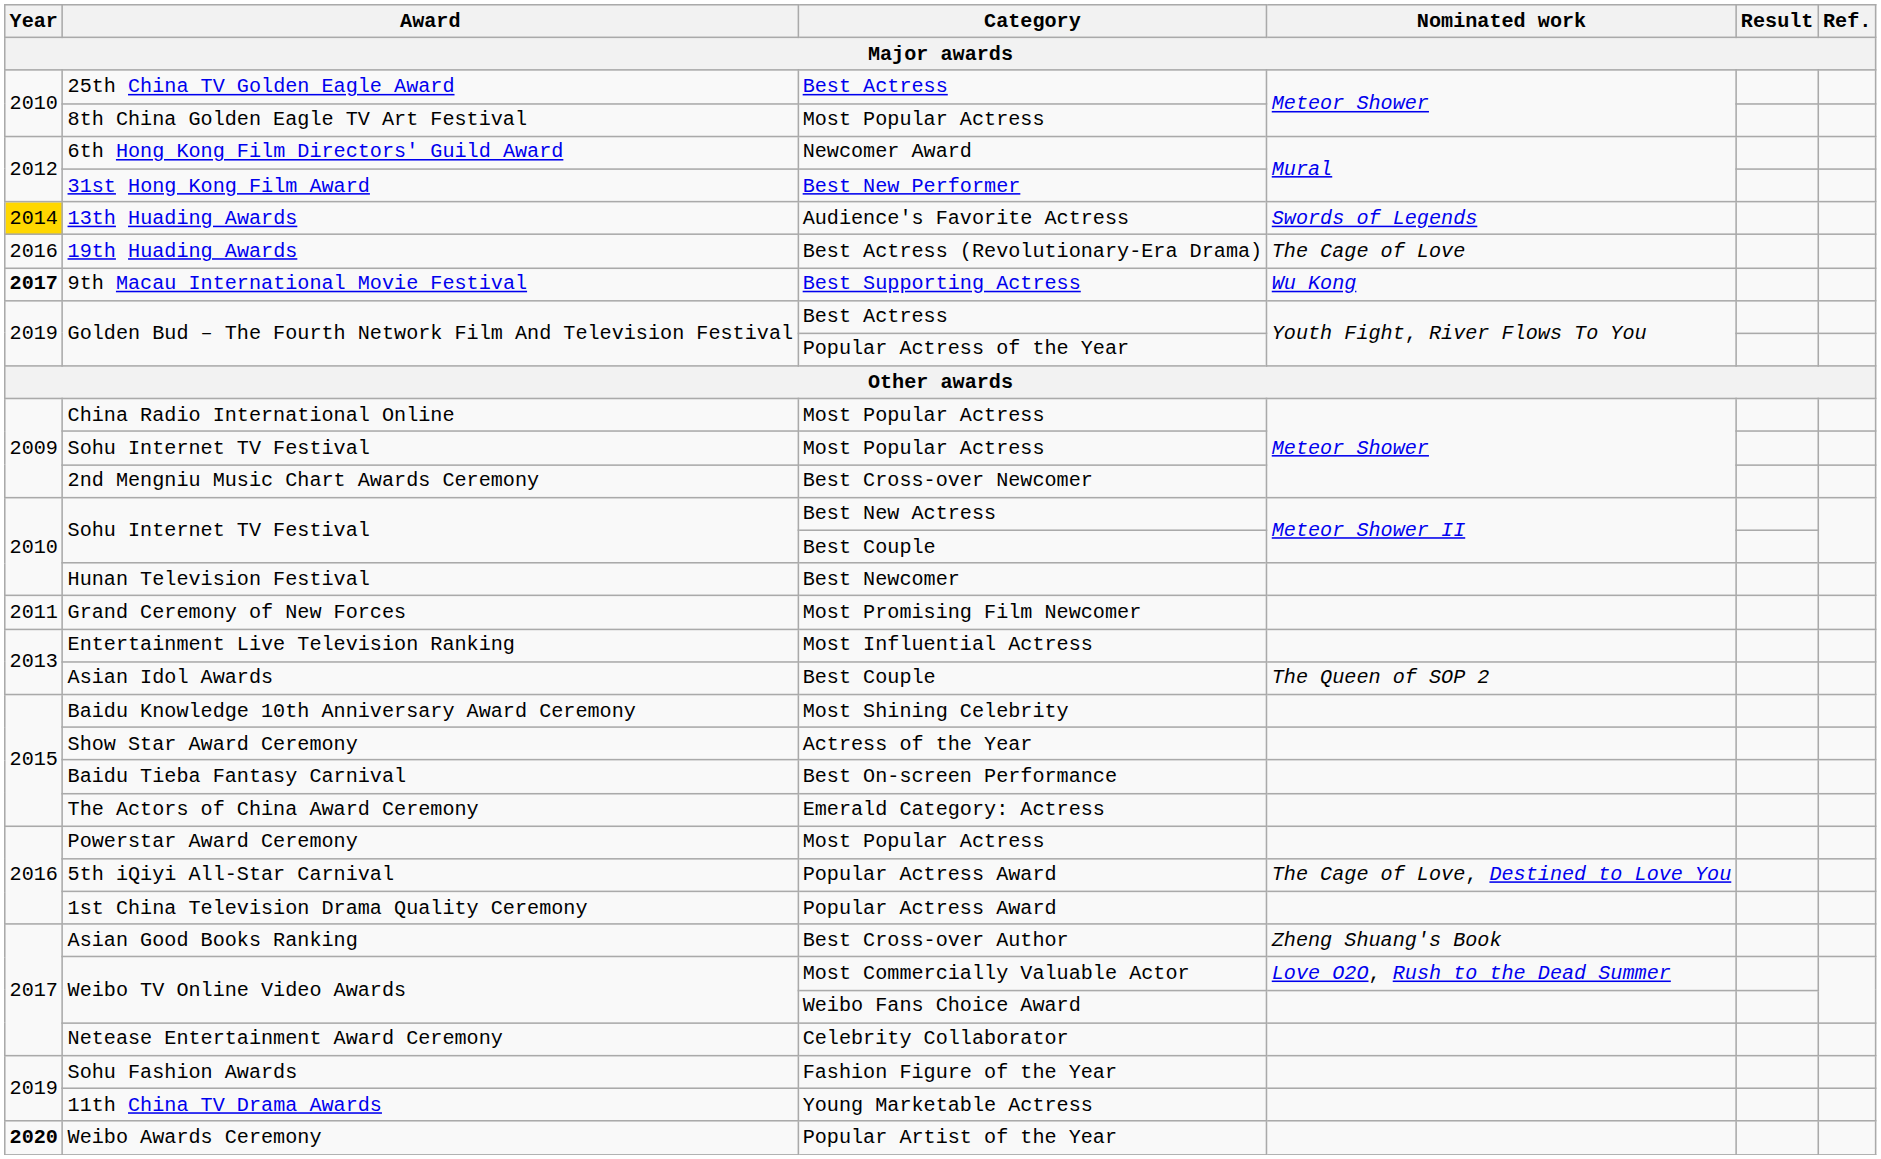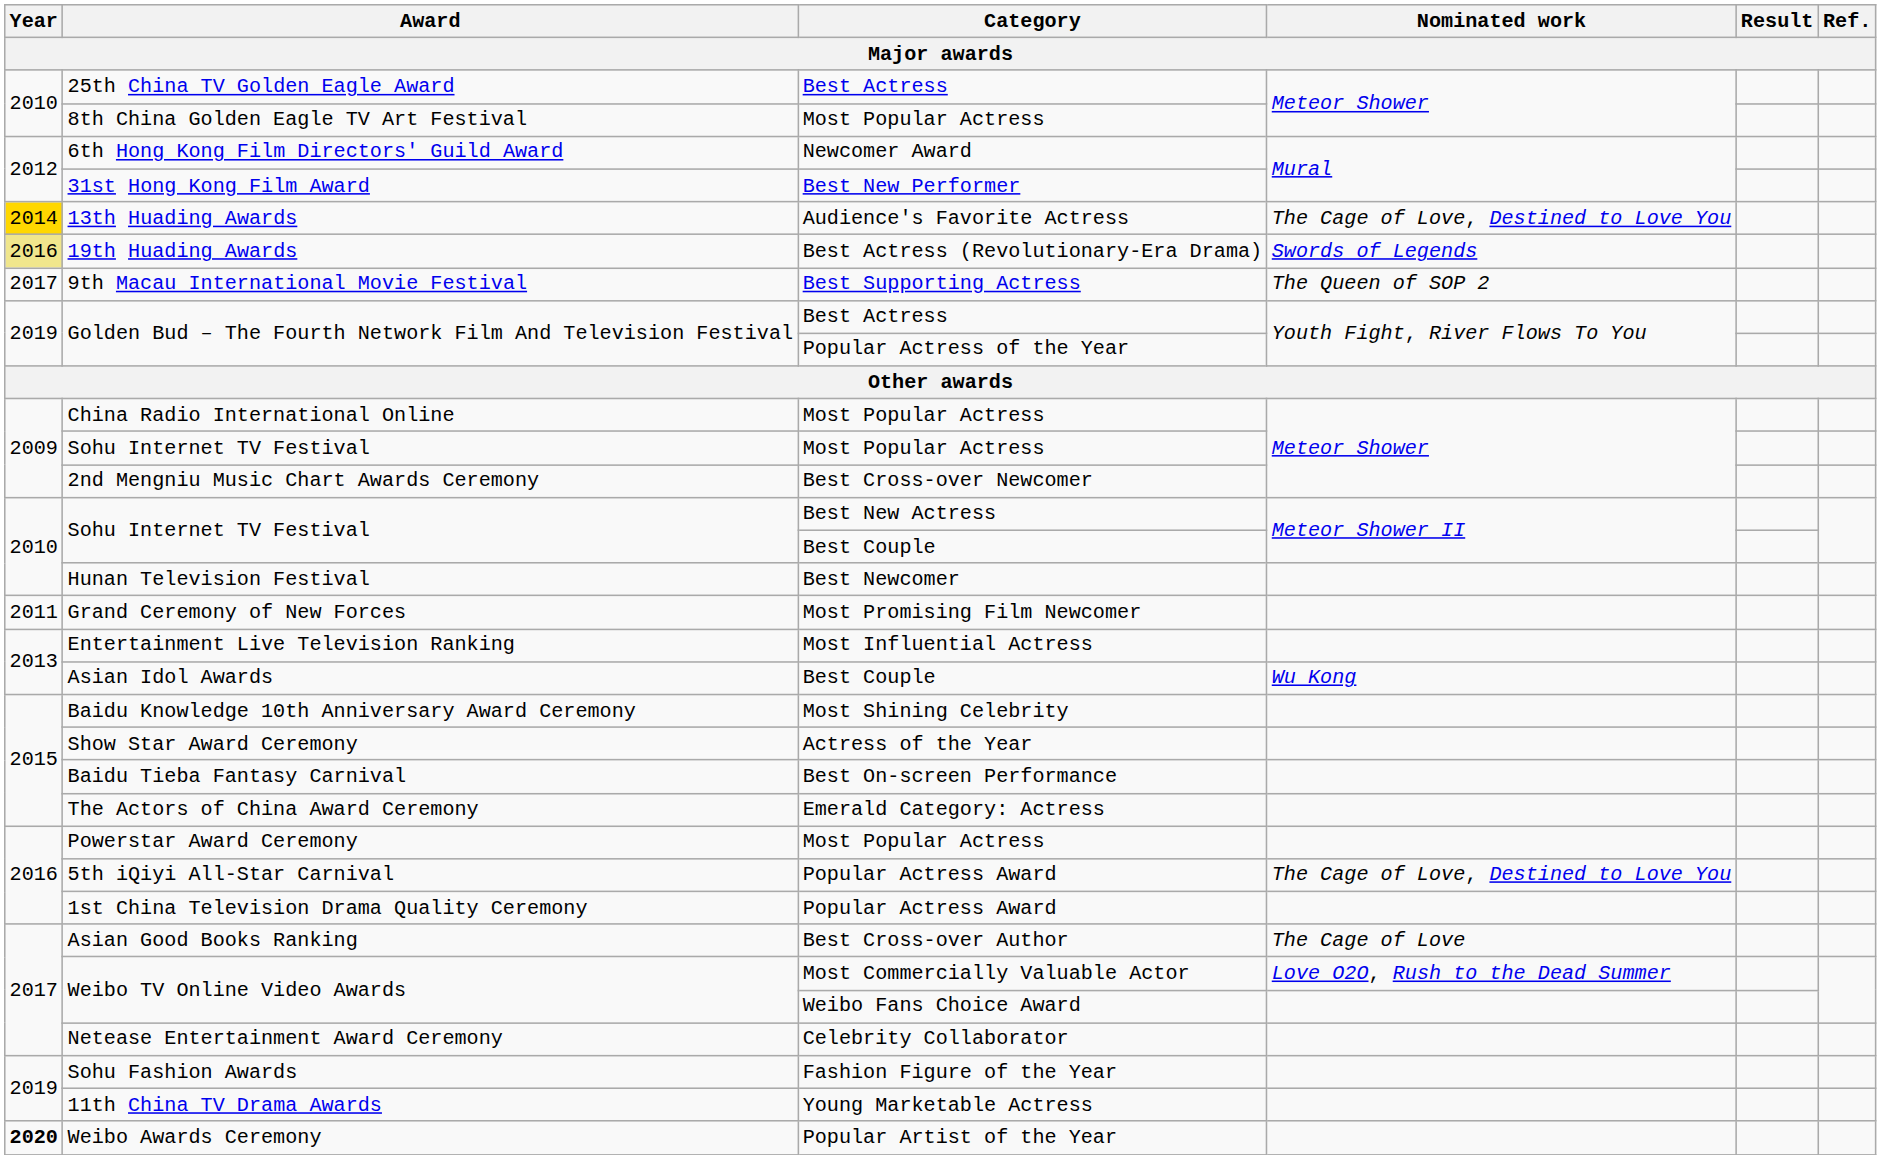13th Huading Awards | Nominated work: Swords of Legends -> The Cage of Love, Destined to Love You
19th Huading Awards | Year: no background -> khaki background
19th Huading Awards | Nominated work: The Cage of Love -> Swords of Legends
9th Macau International Movie Festival | Year: bold -> normal
9th Macau International Movie Festival | Nominated work: Wu Kong -> The Queen of SOP 2
Asian Idol Awards | Nominated work: The Queen of SOP 2 -> Wu Kong
Asian Good Books Ranking | Nominated work: Zheng Shuang's Book -> The Cage of Love
